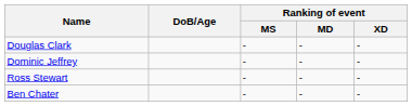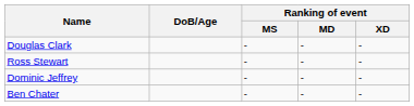rows swapped: Ross Stewart <-> Dominic Jeffrey
